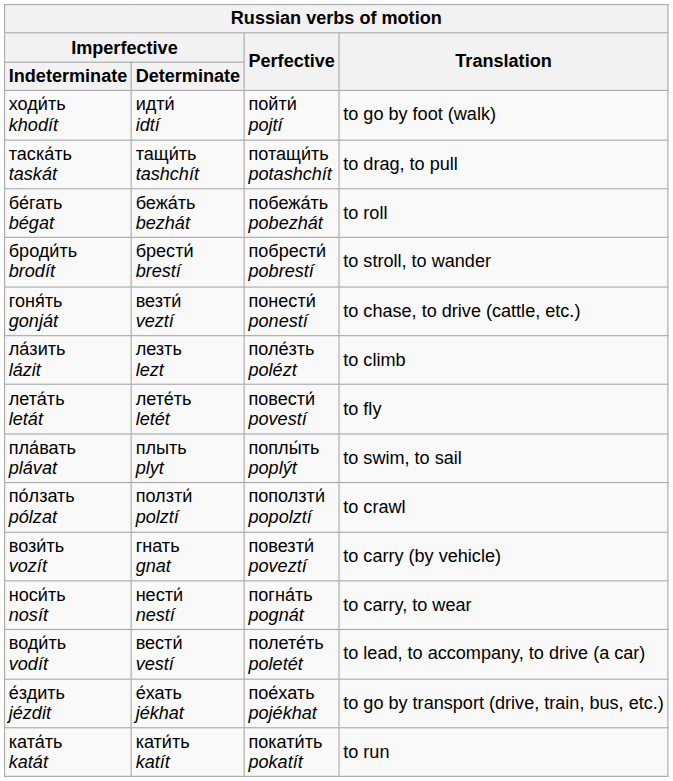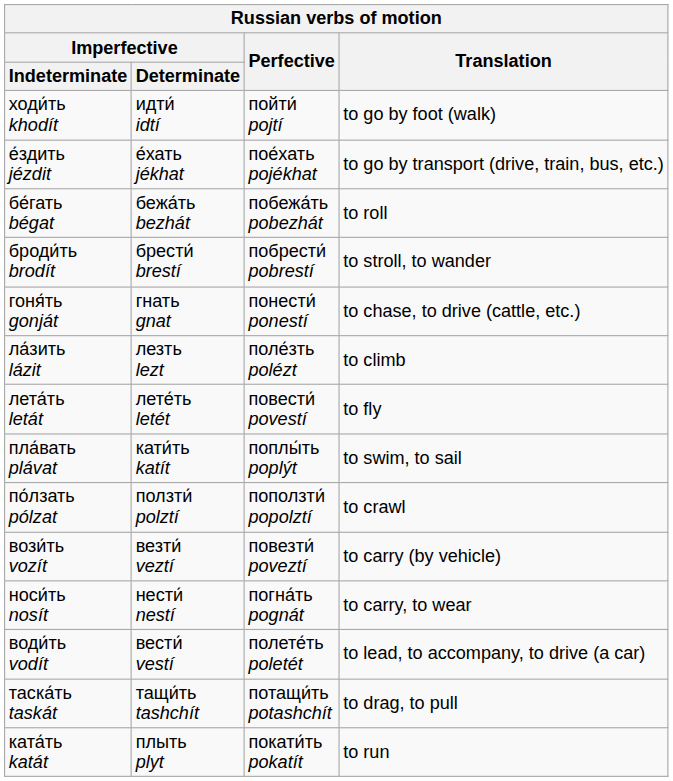rows swapped: е́здить jézdit <-> таска́ть taskát
гоня́ть gonját | Imperfective / Determinate: везти́ veztí -> гнать gnat
пла́вать plávat | Imperfective / Determinate: плыть plyt -> кати́ть katít
вози́ть vozít | Imperfective / Determinate: гнать gnat -> везти́ veztí
ката́ть katát | Imperfective / Determinate: кати́ть katít -> плыть plyt
